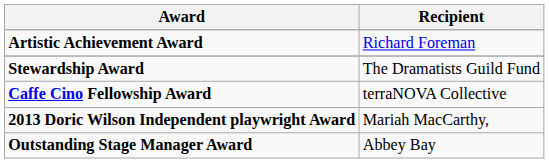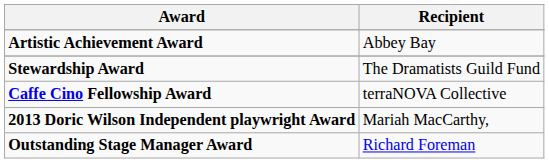Artistic Achievement Award | Recipient: Richard Foreman -> Abbey Bay
Outstanding Stage Manager Award | Recipient: Abbey Bay -> Richard Foreman
